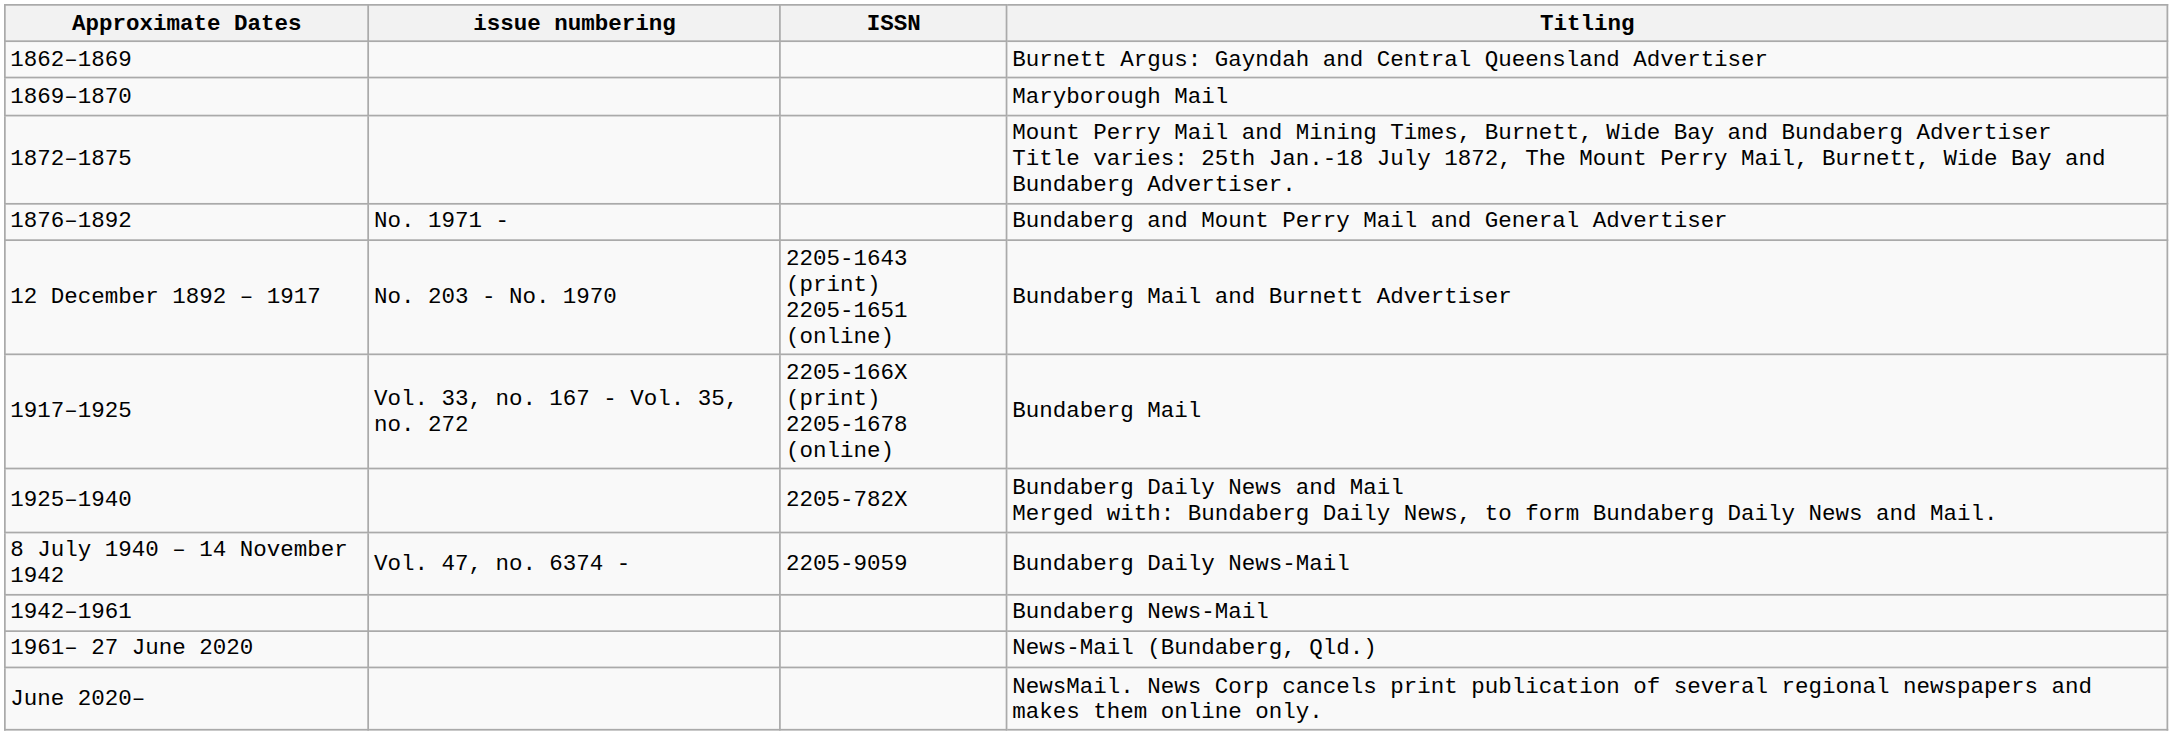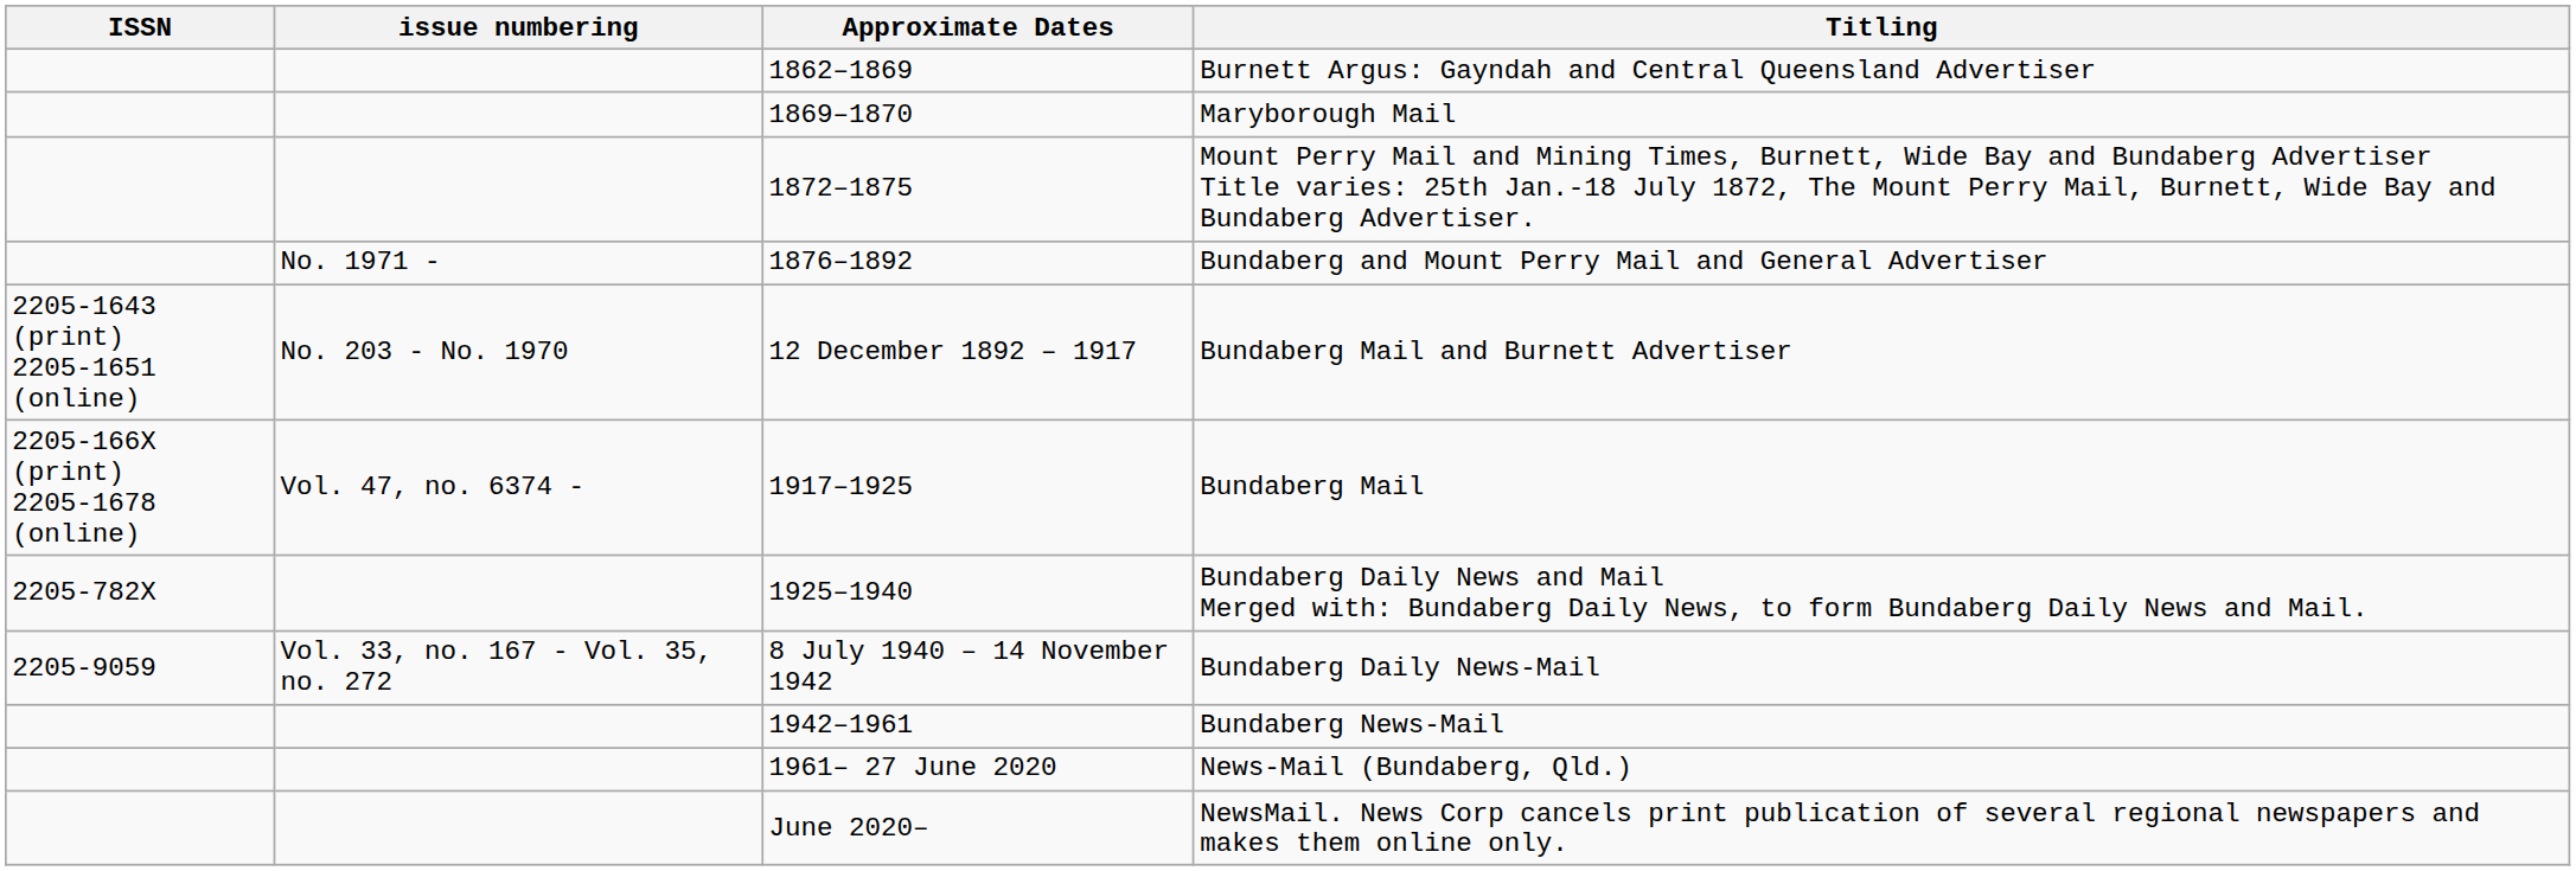columns swapped: Approximate Dates <-> ISSN
Bundaberg Mail | issue numbering: Vol. 33, no. 167 - Vol. 35, no. 272 -> Vol. 47, no. 6374 -
Bundaberg Daily News-Mail | issue numbering: Vol. 47, no. 6374 - -> Vol. 33, no. 167 - Vol. 35, no. 272
